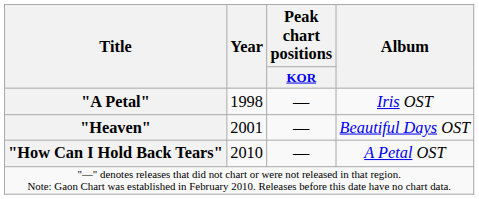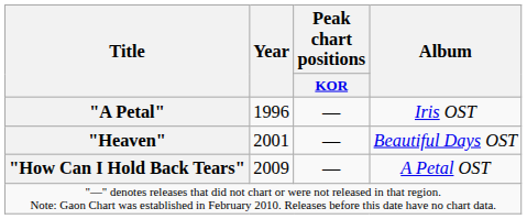"A Petal" | Year: 1998 -> 1996
"How Can I Hold Back Tears" | Year: 2010 -> 2009
